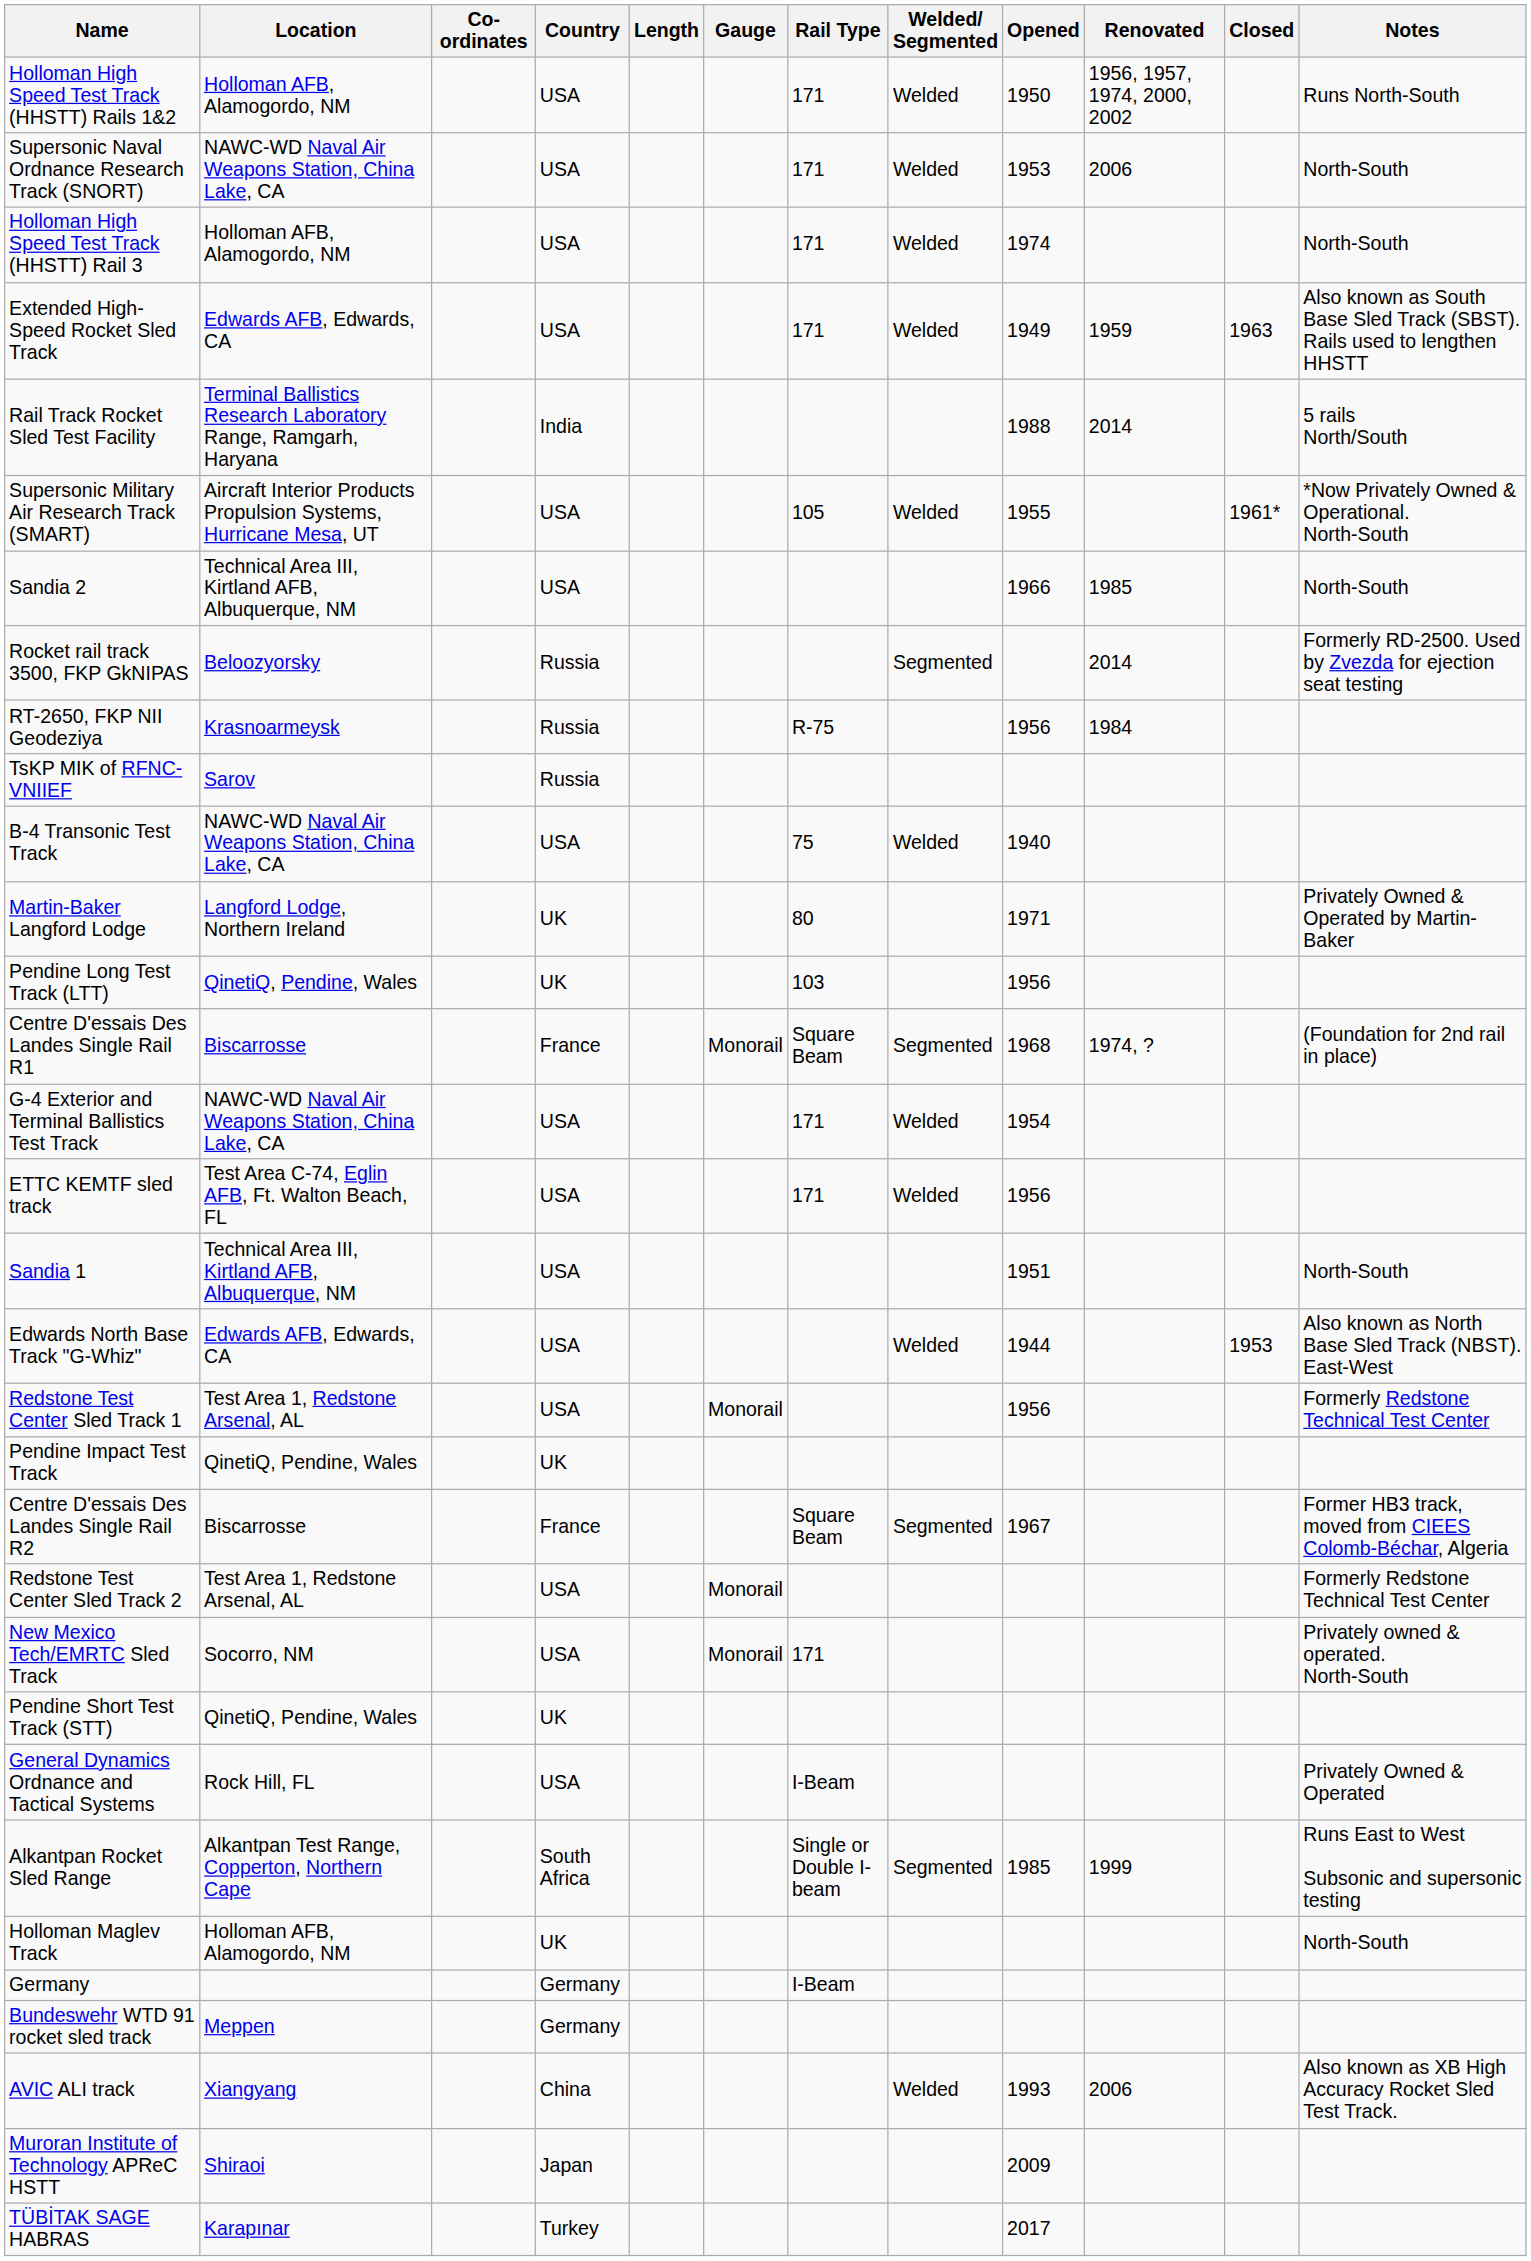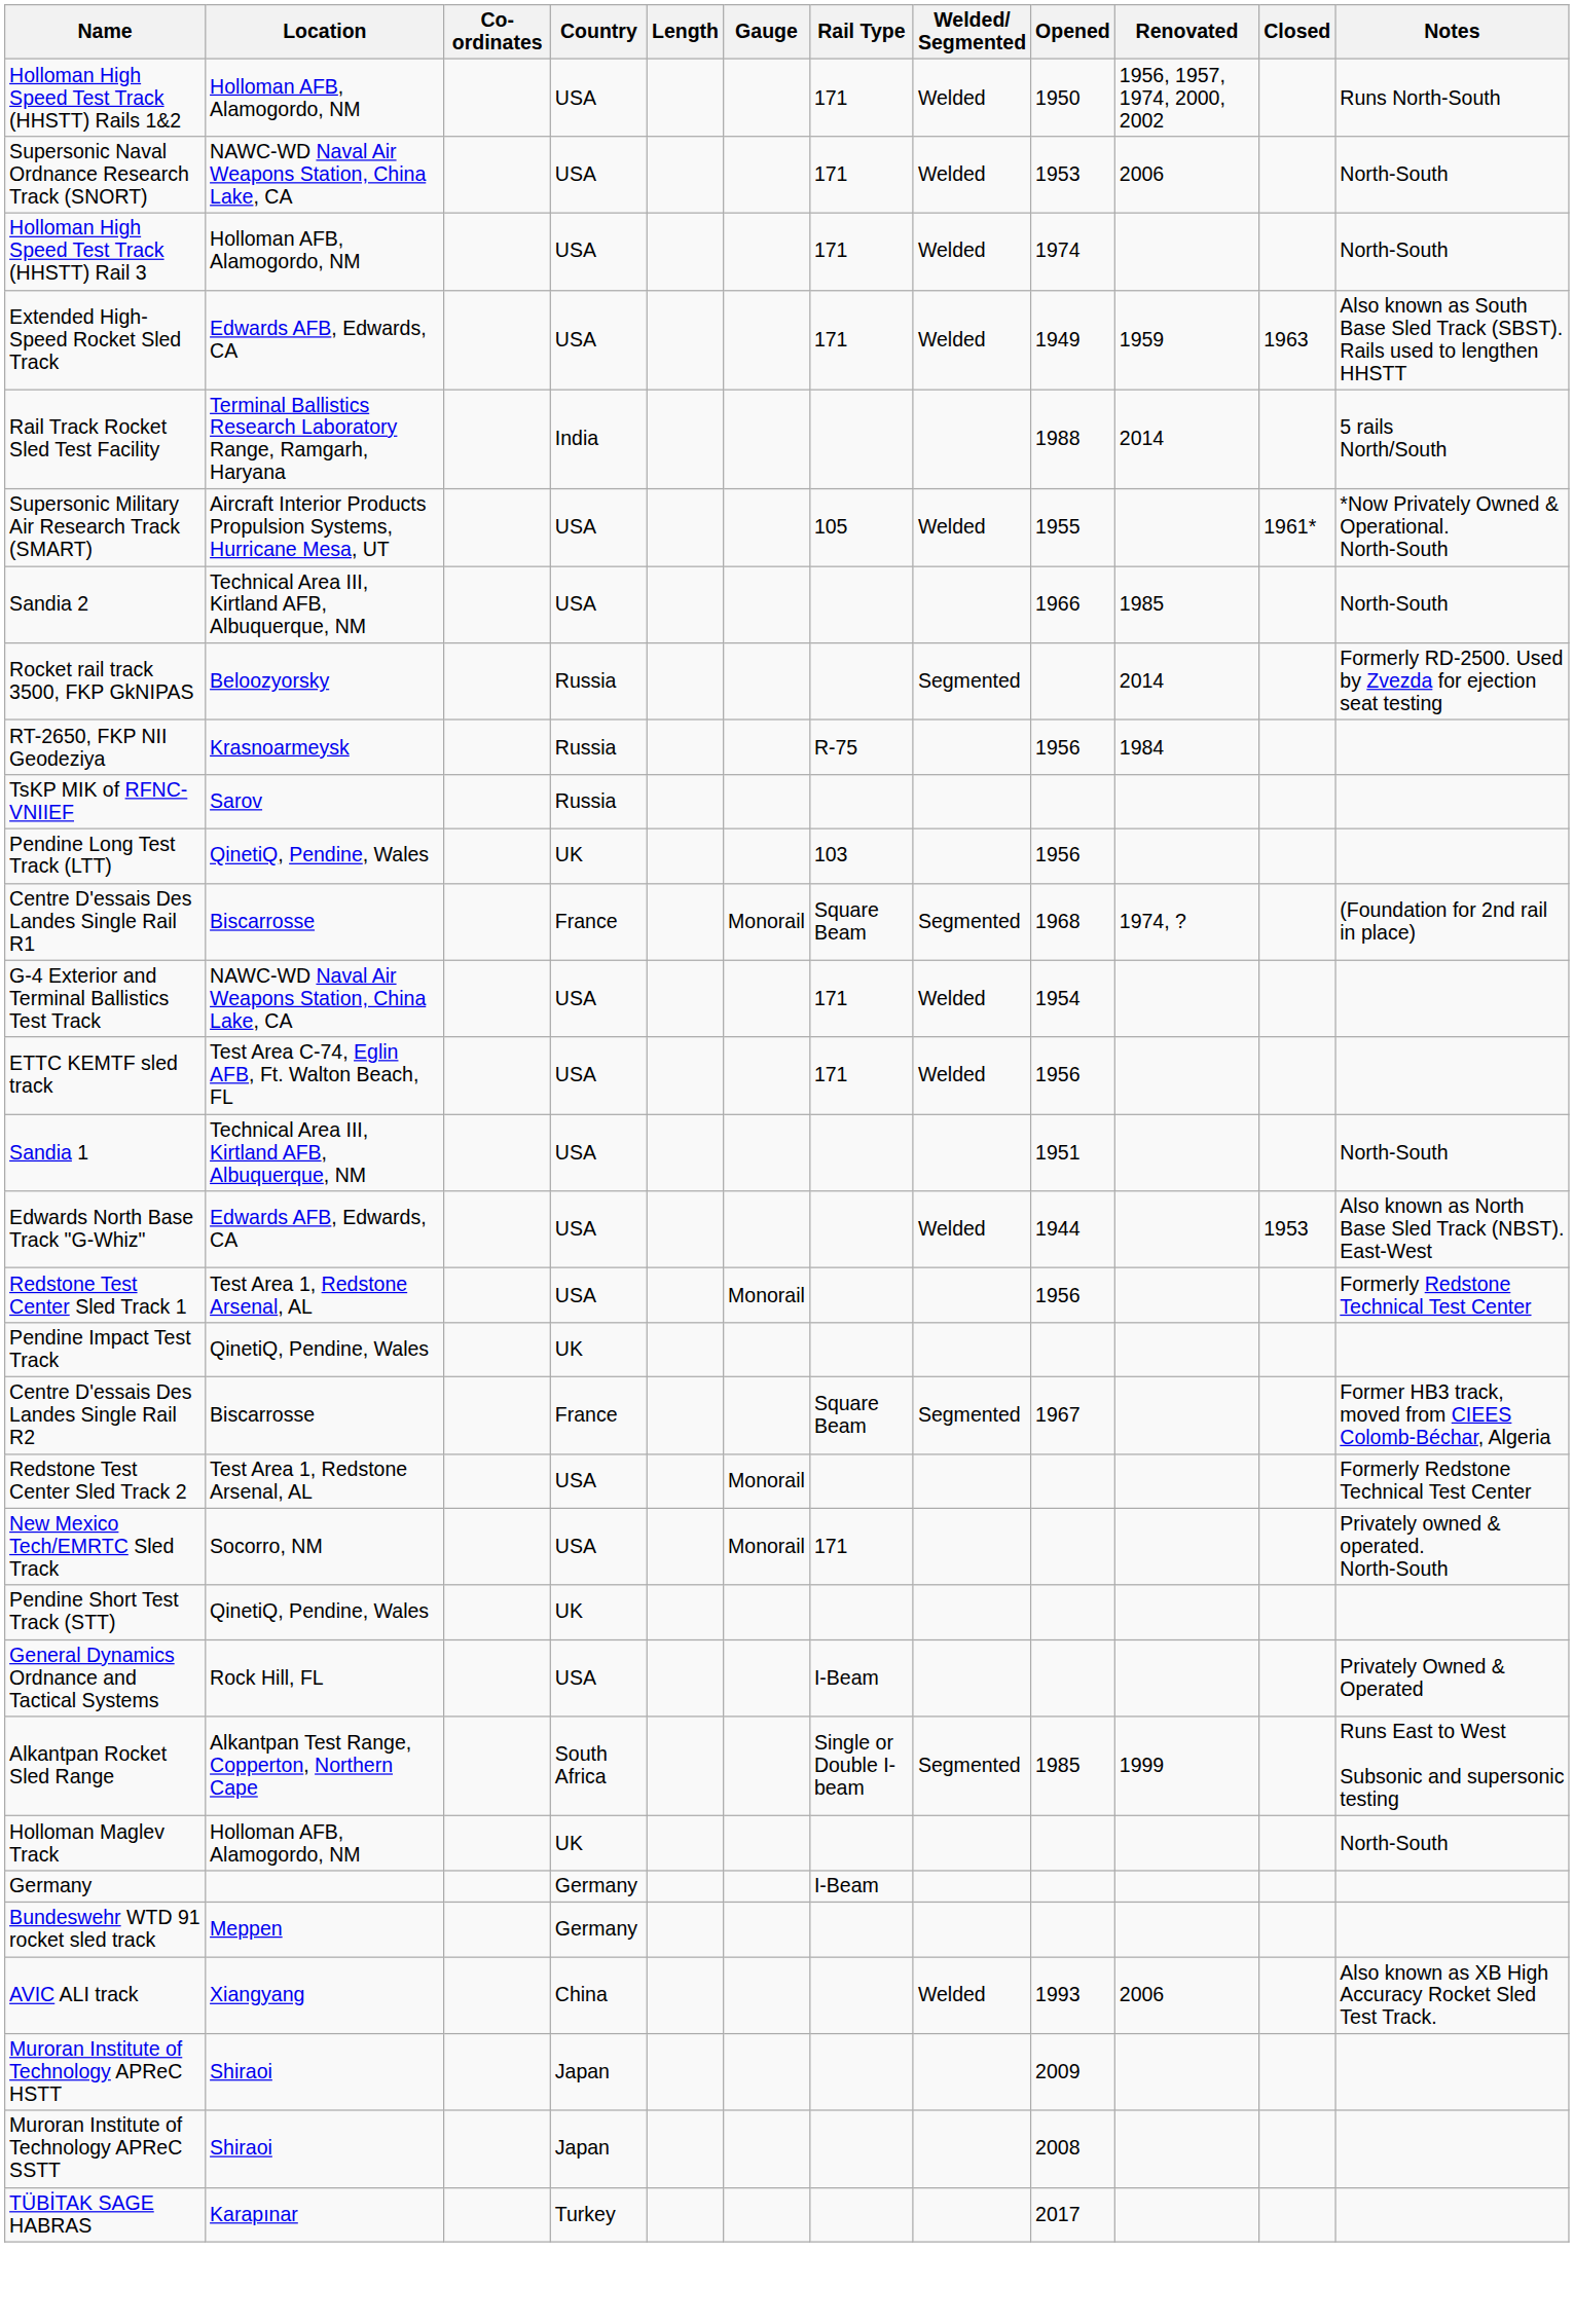- row: B-4 Transonic Test Track | NAWC-WD Naval Air Weapons Station, China Lake, CA | USA | 75 | Welded | 1940
- row: Martin-Baker Langford Lodge | Langford Lodge, Northern Ireland | UK | 80 | 1971 | Privately Owned & Operated by Martin-Baker
+ row: Muroran Institute of Technology APReC SSTT | Shiraoi | Japan | 2008
